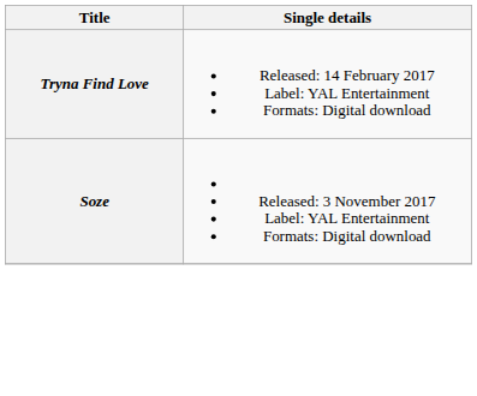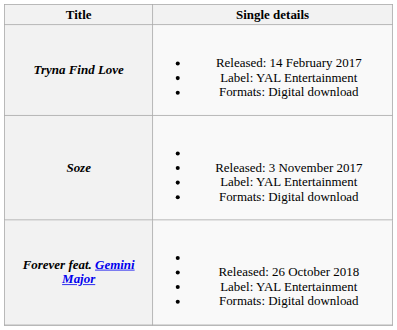+ row: Forever feat. Gemini Major | Released: 26 October 2018 Label: YAL Entertainment Formats: Digital download
